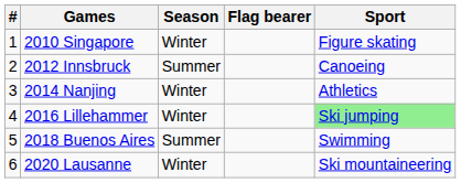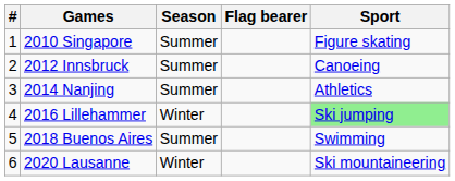2010 Singapore | Season: Winter -> Summer
2014 Nanjing | Season: Winter -> Summer
